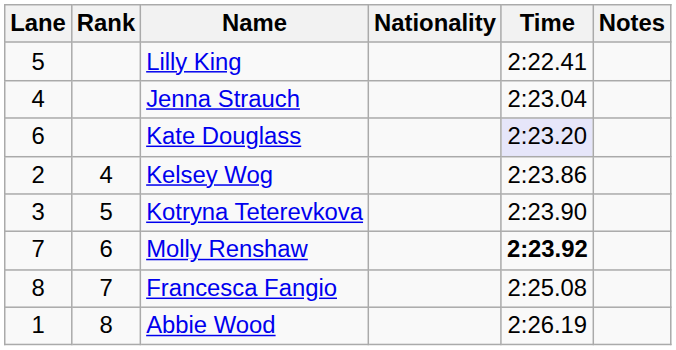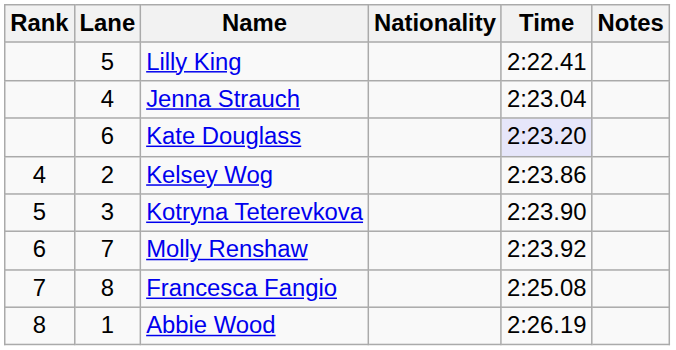columns swapped: Rank <-> Lane
Molly Renshaw | Time: bold -> normal
